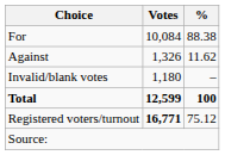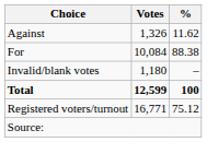rows swapped: For <-> Against
Registered voters/turnout | Votes: bold -> normal
